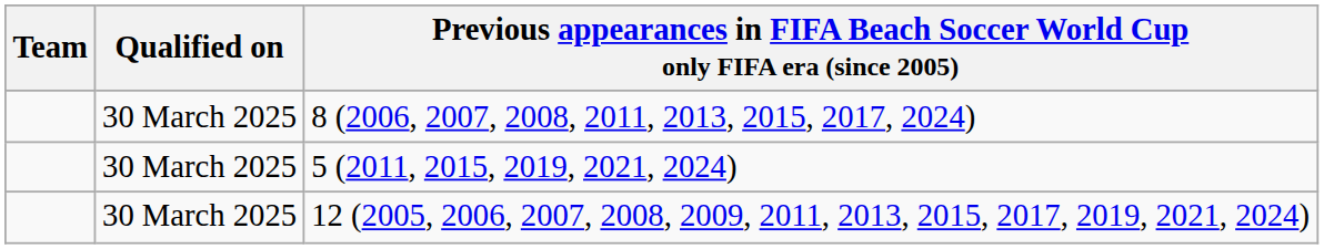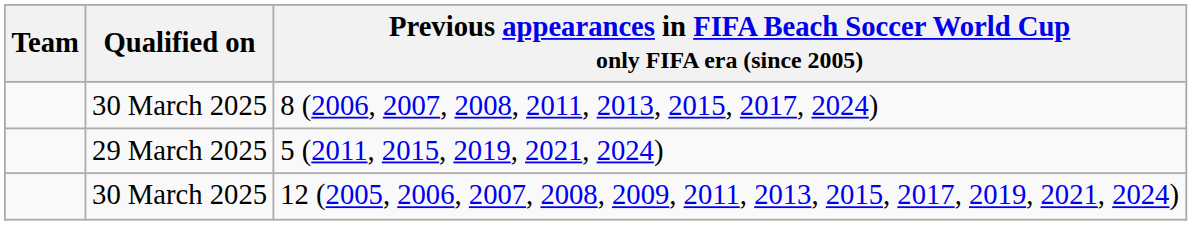5 (2011, 2015, 2019, 2021, 2024) | Qualified on: 30 March 2025 -> 29 March 2025
